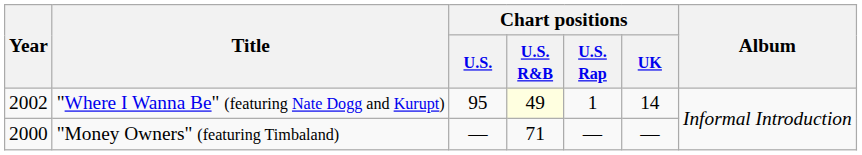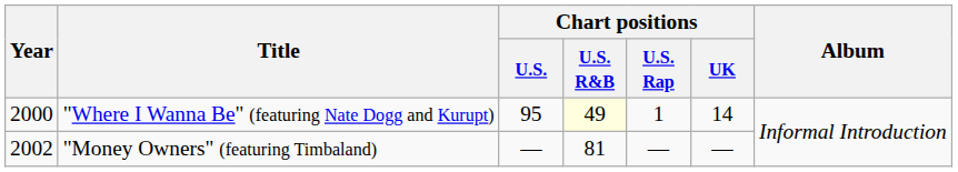"Where I Wanna Be" (featuring Nate Dogg and Kurupt) | Year: 2002 -> 2000
"Money Owners" (featuring Timbaland) | Year: 2000 -> 2002
"Money Owners" (featuring Timbaland) | Chart positions / U.S. R&B: 71 -> 81
